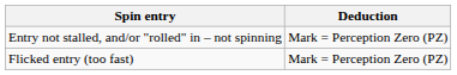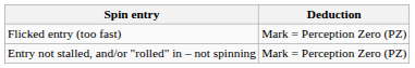rows swapped: Entry not stalled, and/or "rolled" in – not spinning <-> Flicked entry (too fast)
